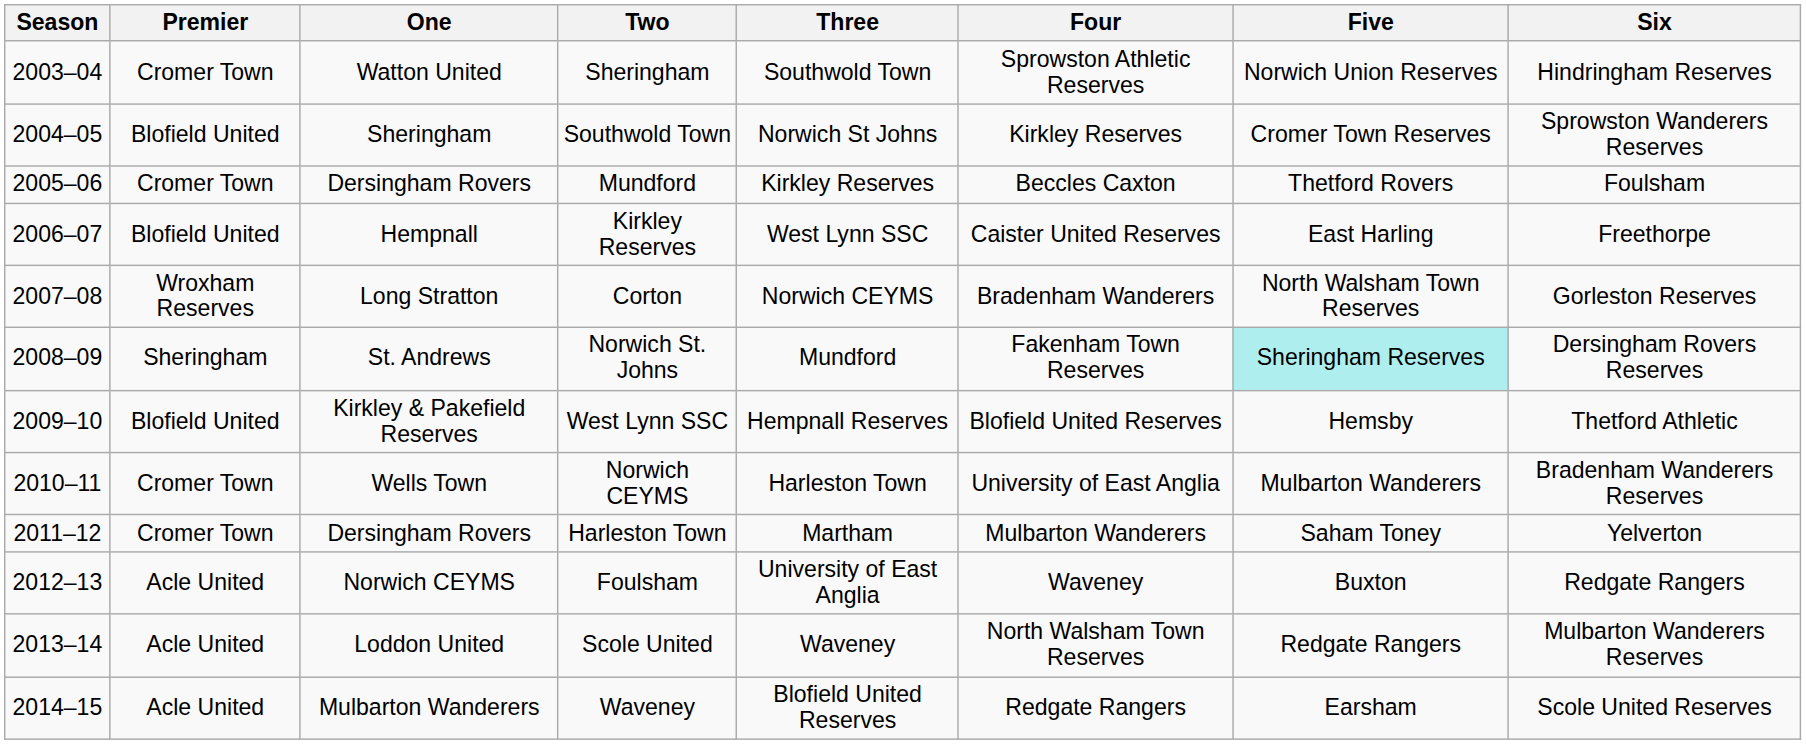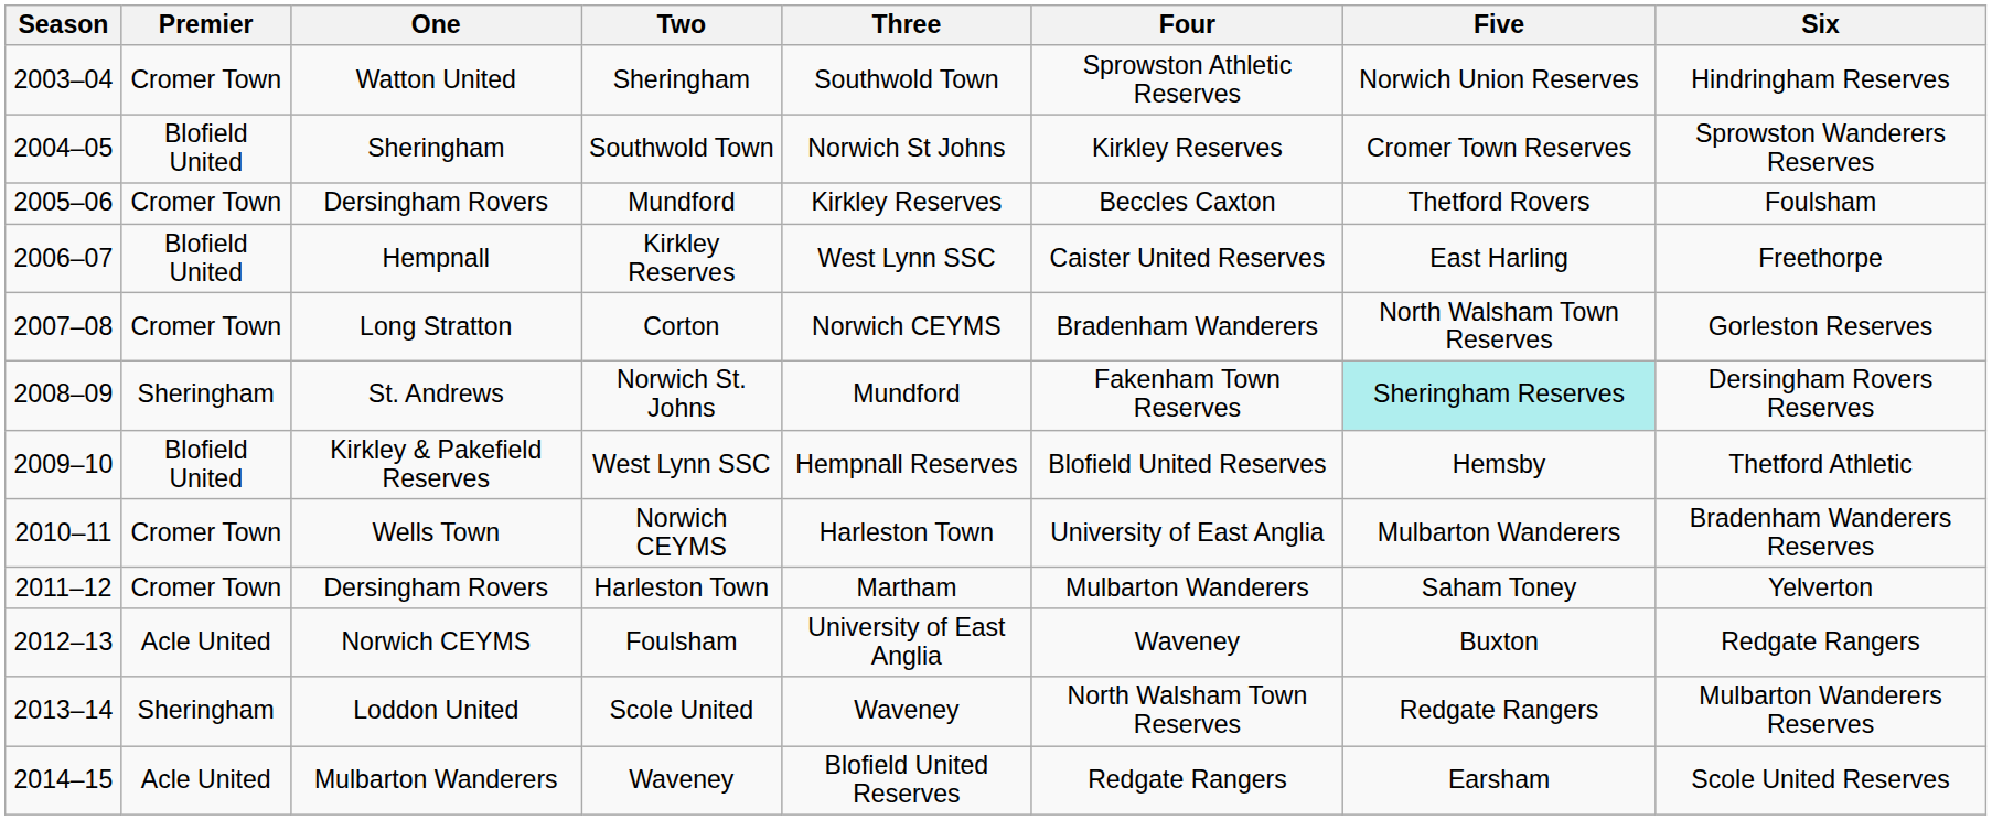Corton | Premier: Wroxham Reserves -> Cromer Town
Scole United | Premier: Acle United -> Sheringham
